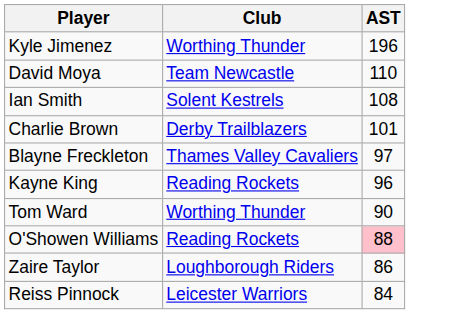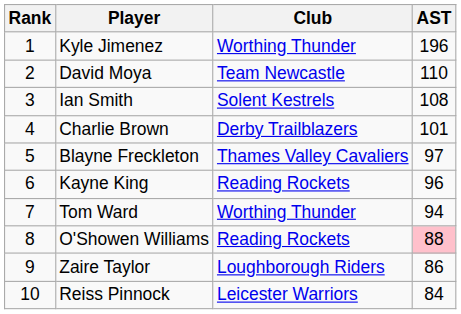+ column: Rank | 1 | 2 | 3 | 4 | 5 | 6 | 7 | 8 | 9 | 10
Tom Ward | AST: 90 -> 94
